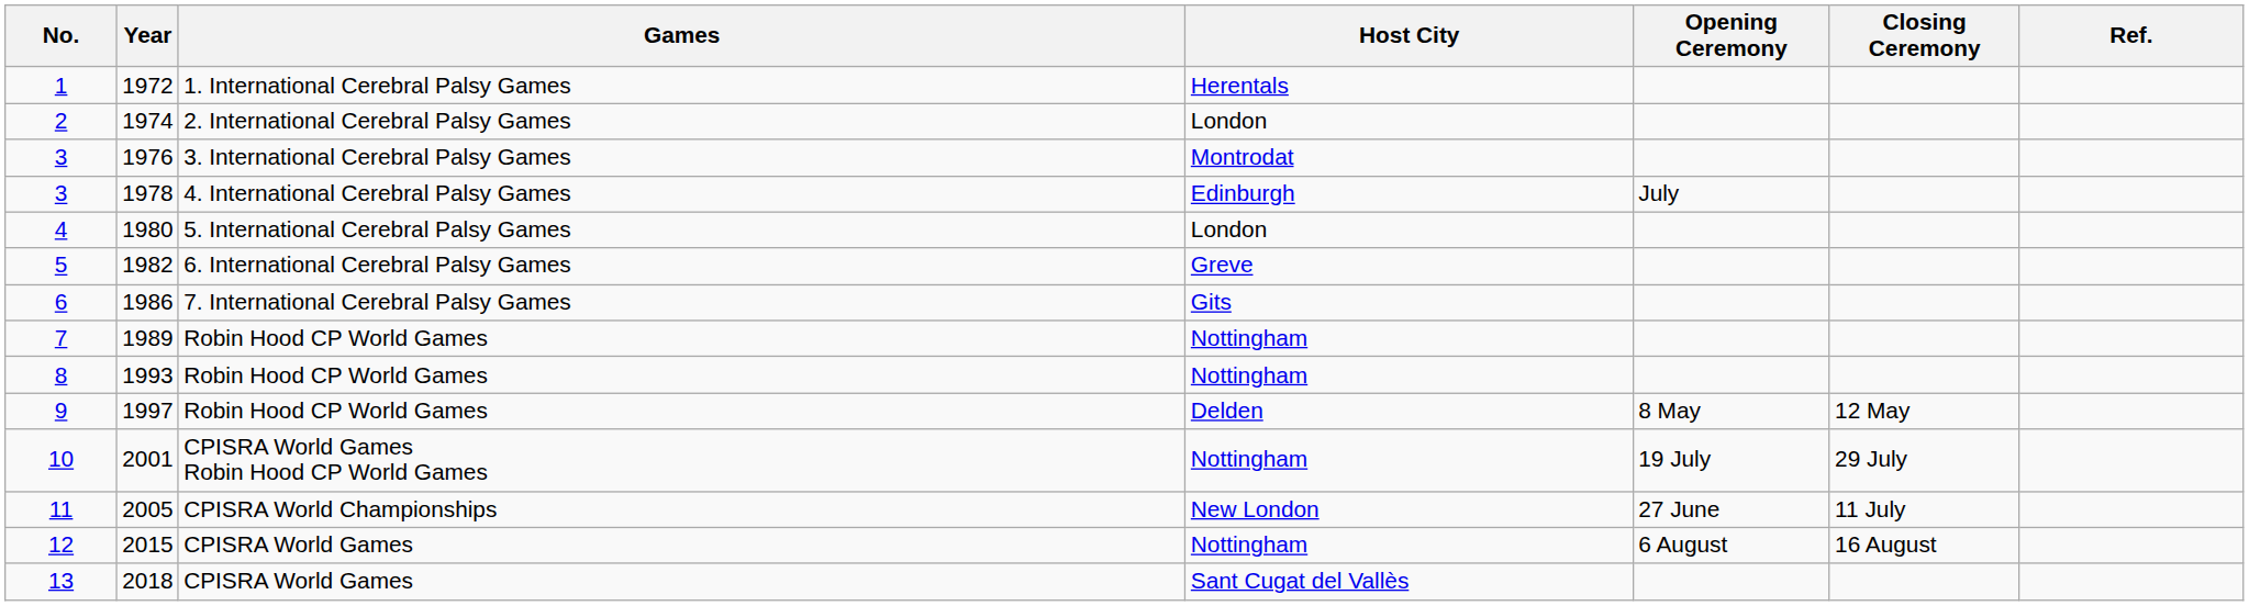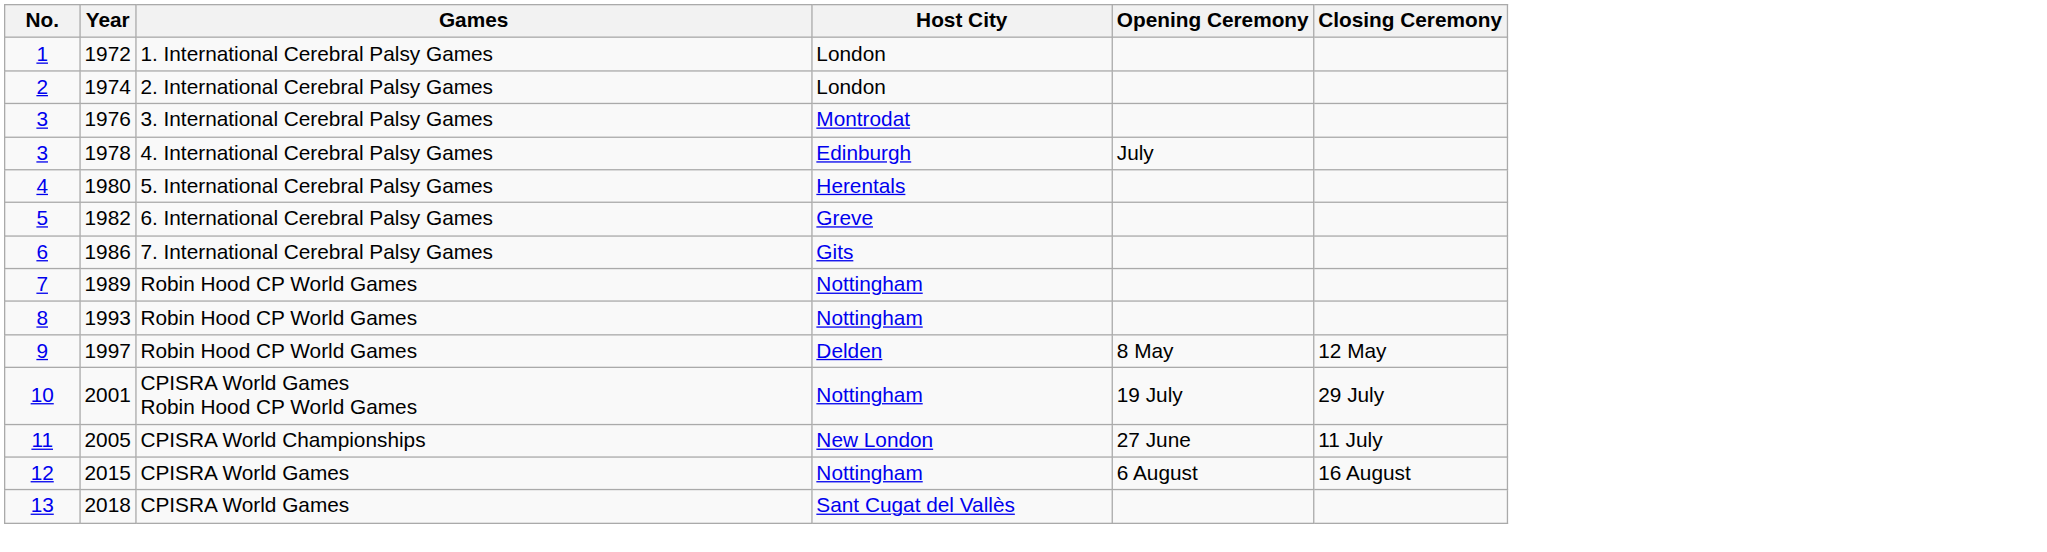- column: Ref.
1972 | Host City: Herentals -> London
1980 | Host City: London -> Herentals
